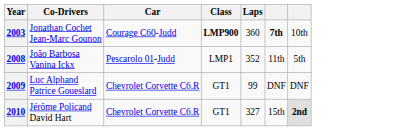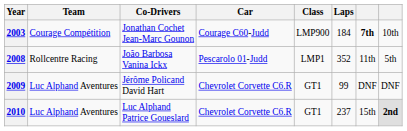+ column: Team | Courage Compétition | Rollcentre Racing | Luc Alphand Aventures | Luc Alphand Aventures
2003 | Class: bold -> normal
2003 | Laps: 360 -> 184
2009 | Co-Drivers: Luc Alphand Patrice Goueslard -> Jérôme Policand David Hart
2010 | Co-Drivers: Jérôme Policand David Hart -> Luc Alphand Patrice Goueslard
2010 | Laps: 327 -> 237
